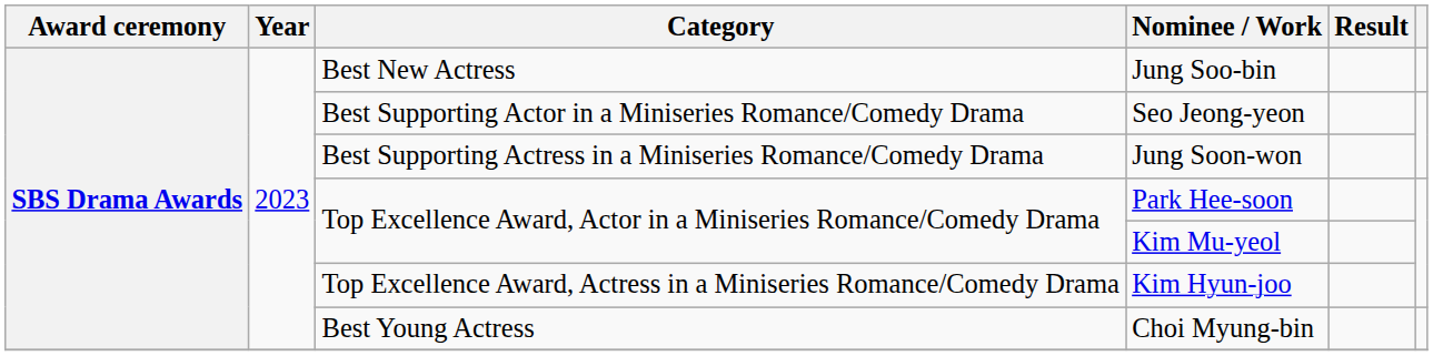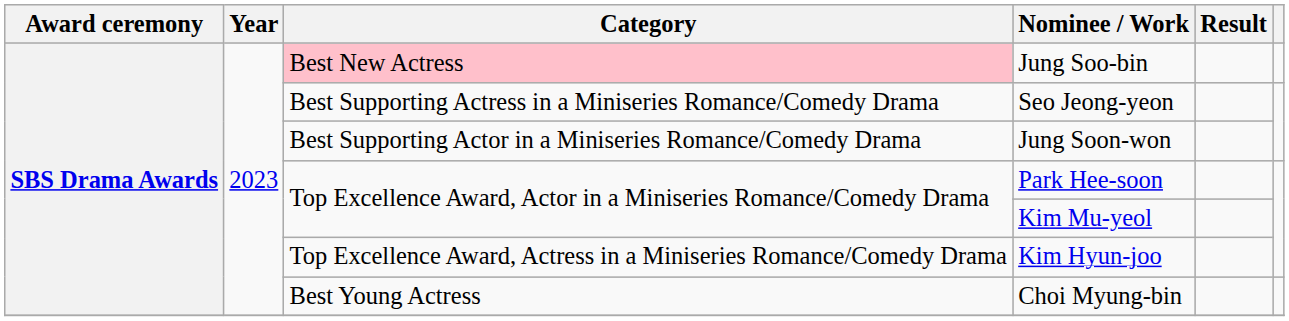Jung Soo-bin | Category: no background -> pink background
Seo Jeong-yeon | Category: Best Supporting Actor in a Miniseries Romance/Comedy Drama -> Best Supporting Actress in a Miniseries Romance/Comedy Drama
Jung Soon-won | Category: Best Supporting Actress in a Miniseries Romance/Comedy Drama -> Best Supporting Actor in a Miniseries Romance/Comedy Drama
